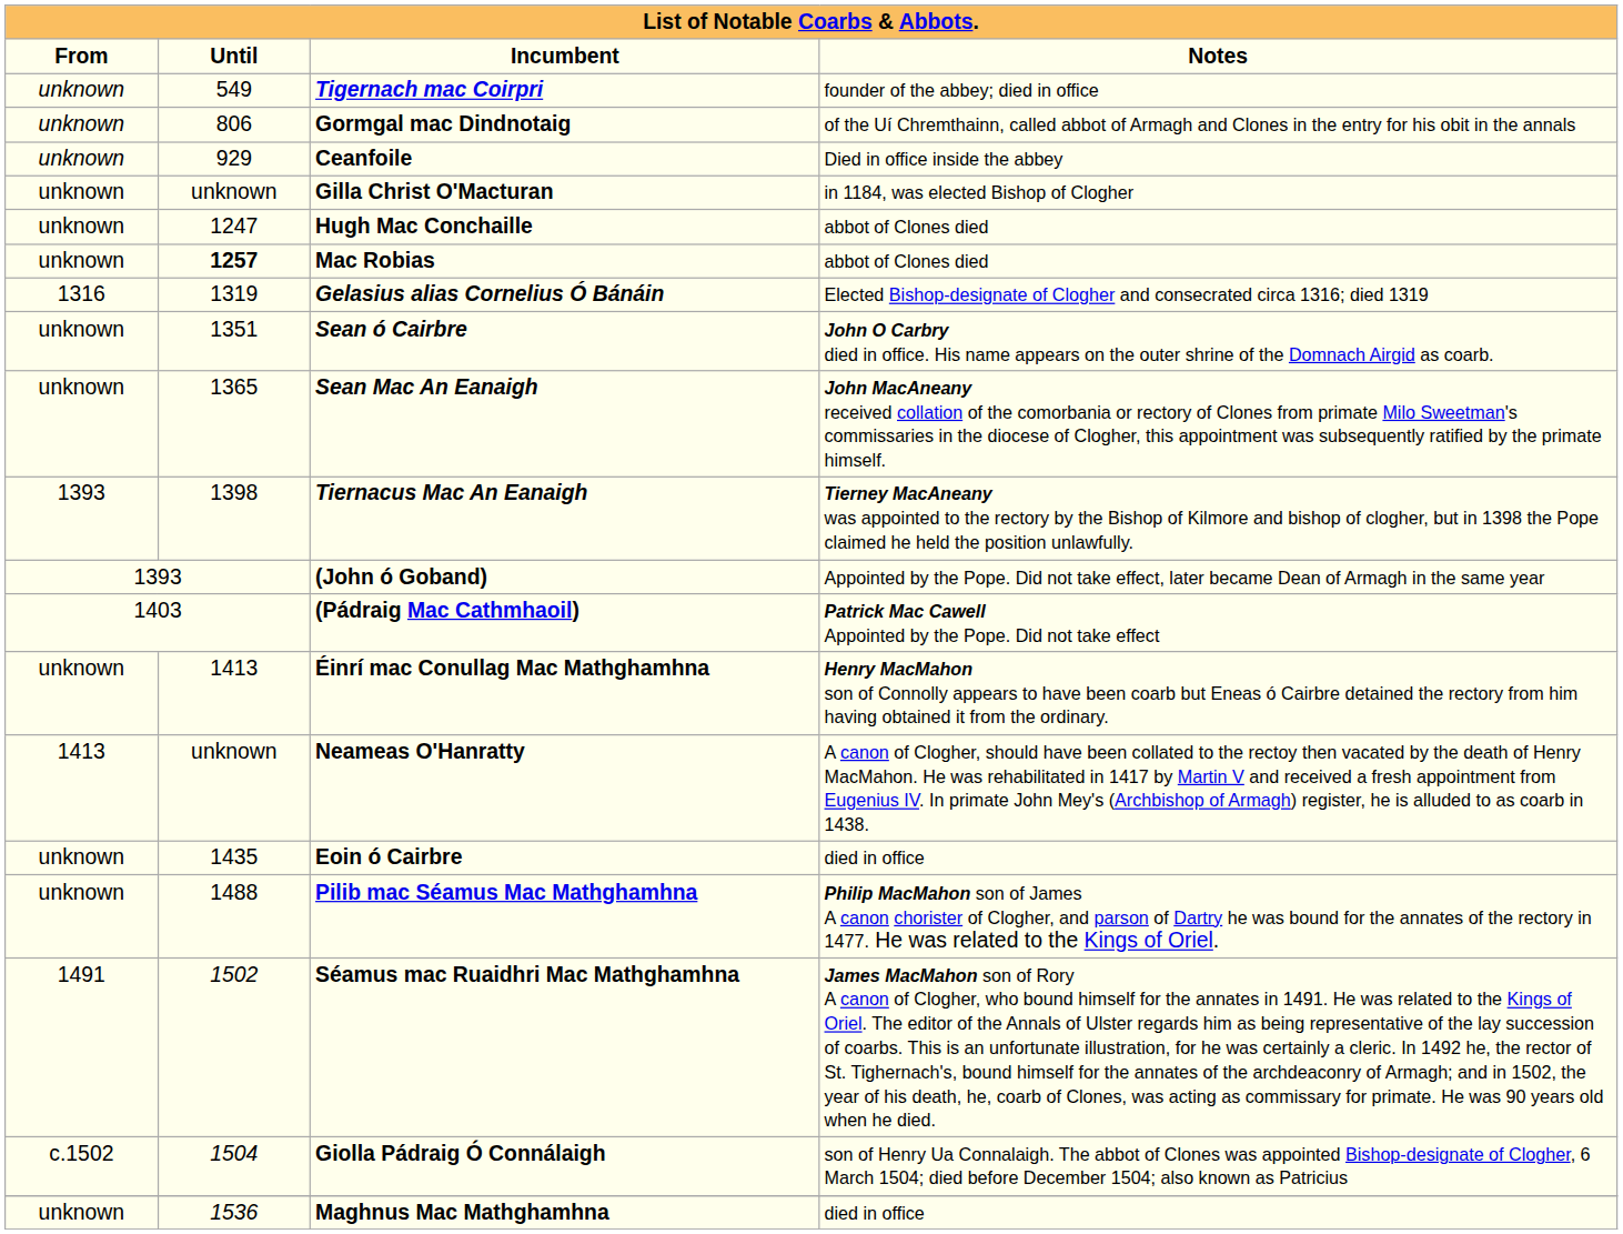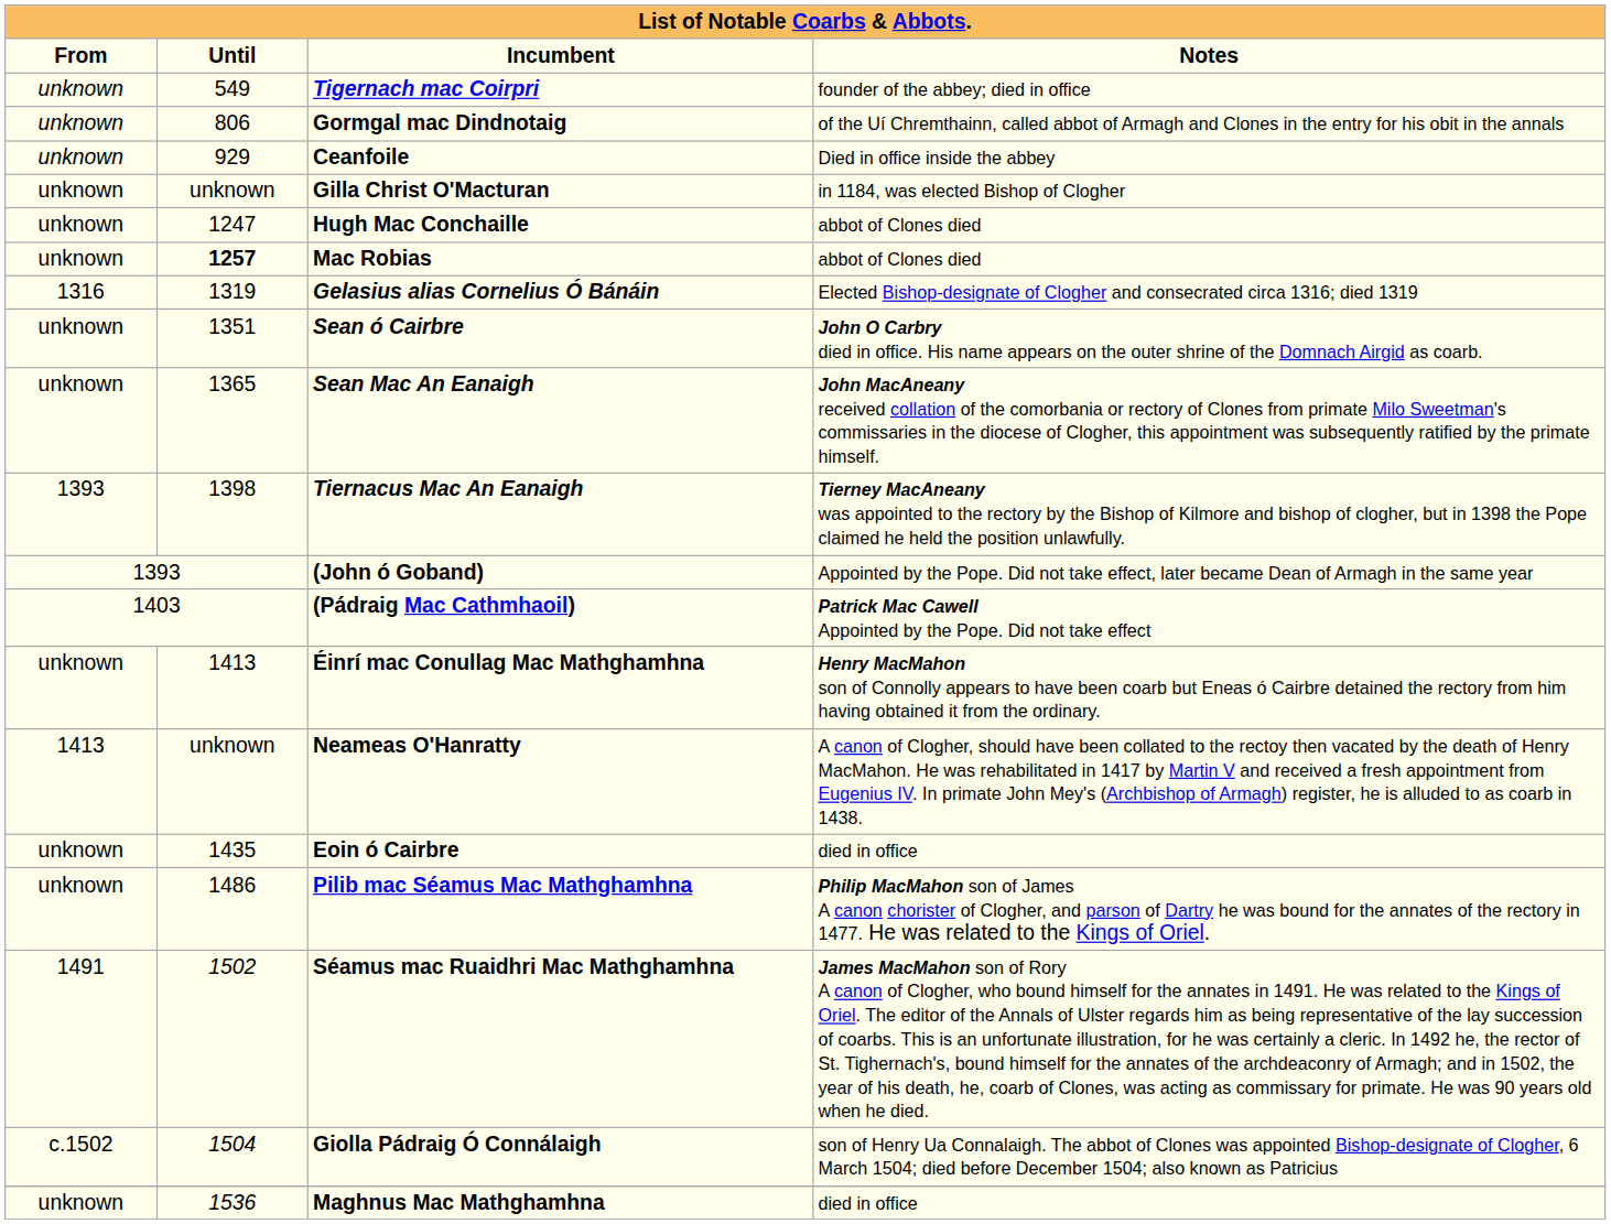Pilib mac Séamus Mac Mathghamhna | Until: 1488 -> 1486
